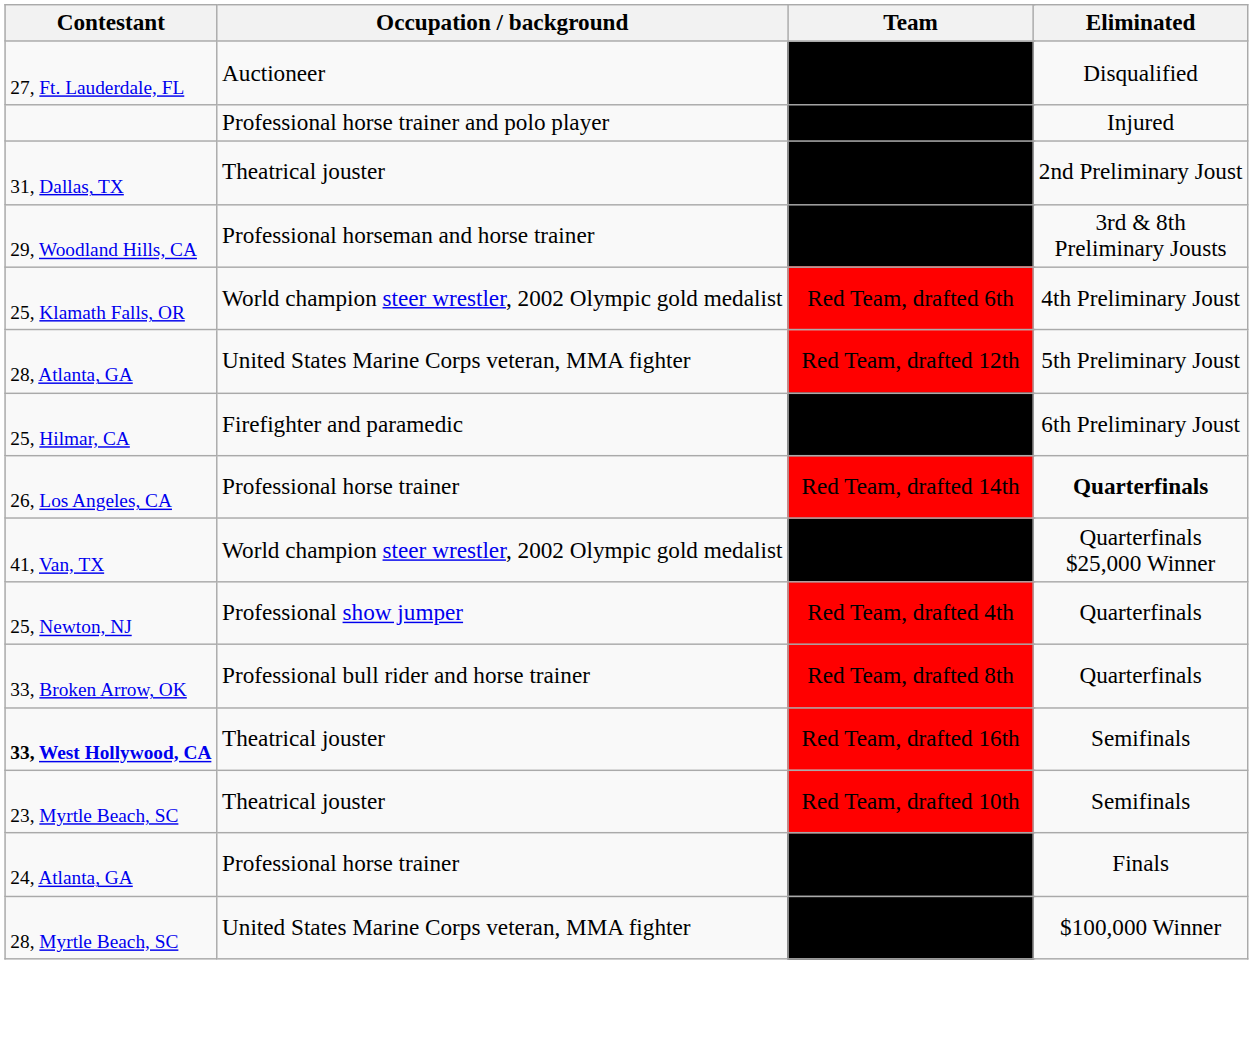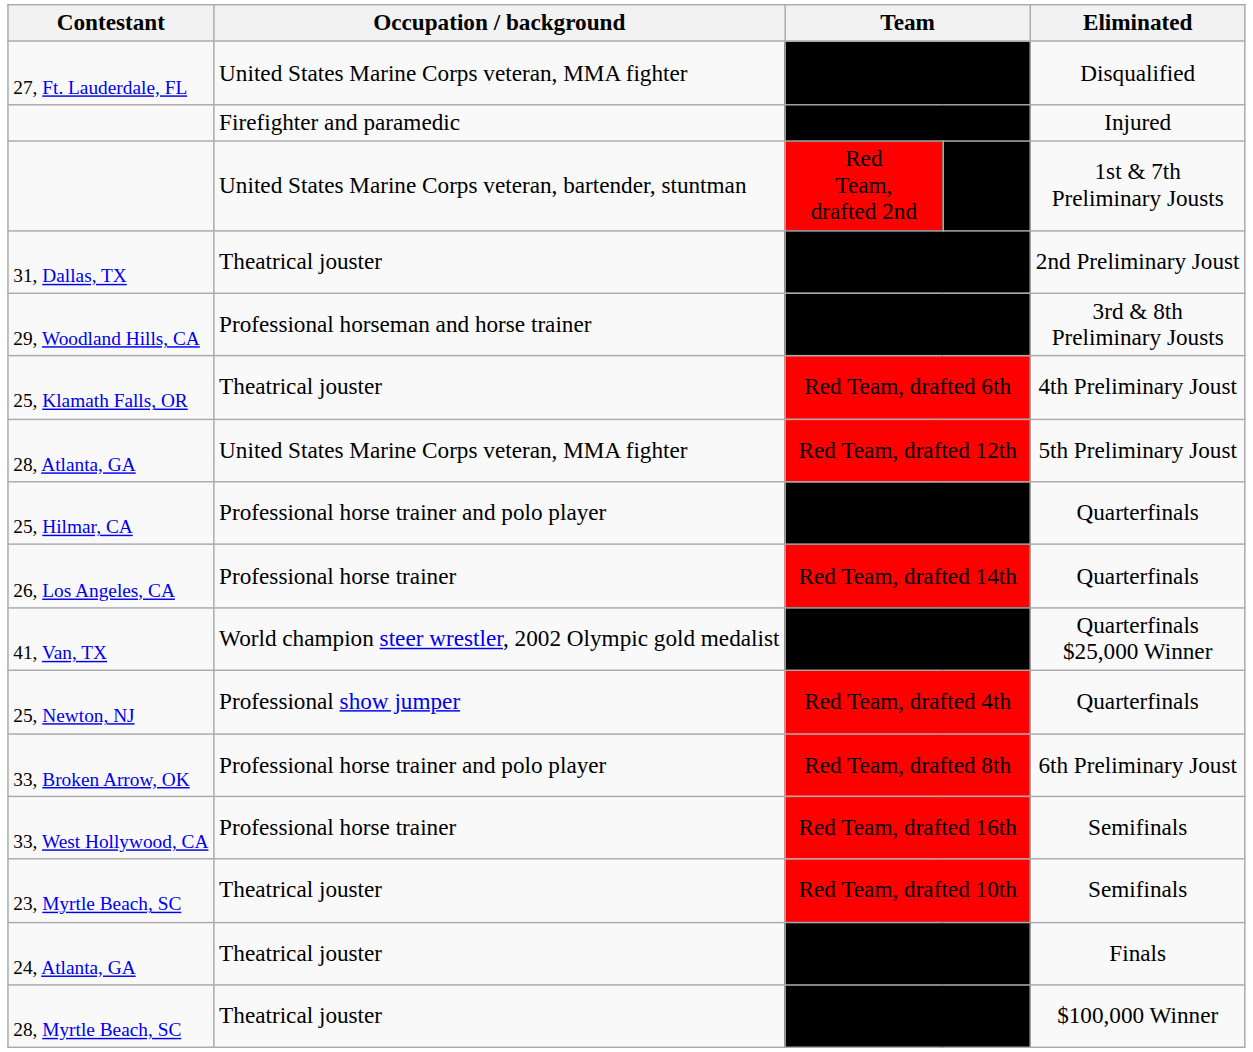Black Team, drafted 9th | Occupation / background: Auctioneer -> United States Marine Corps veteran, MMA fighter
Black Team, drafted 13th | Occupation / background: Professional horse trainer and polo player -> Firefighter and paramedic
+ row: United States Marine Corps veteran, bartender, stuntman | Red Team, drafted 2nd | Black Team | 1st & 7th Preliminary Jousts
Red Team, drafted 6th | Occupation / background: World champion steer wrestler, 2002 Olympic gold medalist -> Theatrical jouster
Black Team, drafted 3rd | Occupation / background: Firefighter and paramedic -> Professional horse trainer and polo player
Black Team, drafted 3rd | Eliminated: 6th Preliminary Joust -> Quarterfinals
Red Team, drafted 14th | Eliminated: bold -> normal
Red Team, drafted 8th | Occupation / background: Professional bull rider and horse trainer -> Professional horse trainer and polo player
Red Team, drafted 8th | Eliminated: Quarterfinals -> 6th Preliminary Joust
Red Team, drafted 16th | Contestant: bold -> normal
Red Team, drafted 16th | Occupation / background: Theatrical jouster -> Professional horse trainer
Black Team, drafted 5th | Occupation / background: Professional horse trainer -> Theatrical jouster
Black Team, drafted 7th | Occupation / background: United States Marine Corps veteran, MMA fighter -> Theatrical jouster
